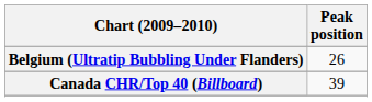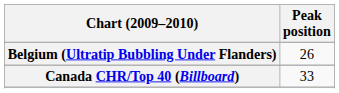Canada CHR/Top 40 (Billboard) | Peak position: 39 -> 33
